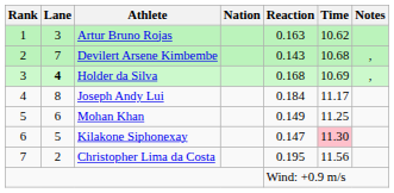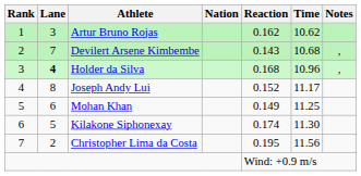Artur Bruno Rojas | Reaction: 0.163 -> 0.162
Holder da Silva | Time: 10.69 -> 10.96
Joseph Andy Lui | Reaction: 0.184 -> 0.152
Kilakone Siphonexay | Reaction: 0.147 -> 0.174
Kilakone Siphonexay | Time: pink background -> no background
